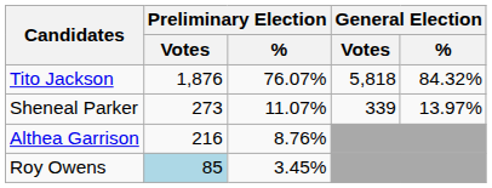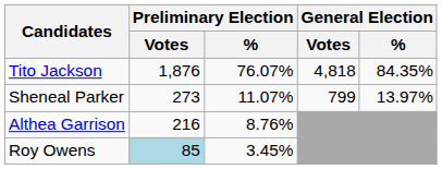Tito Jackson | General Election / Votes: 5,818 -> 4,818
Tito Jackson | General Election / %: 84.32% -> 84.35%
Sheneal Parker | General Election / Votes: 339 -> 799
